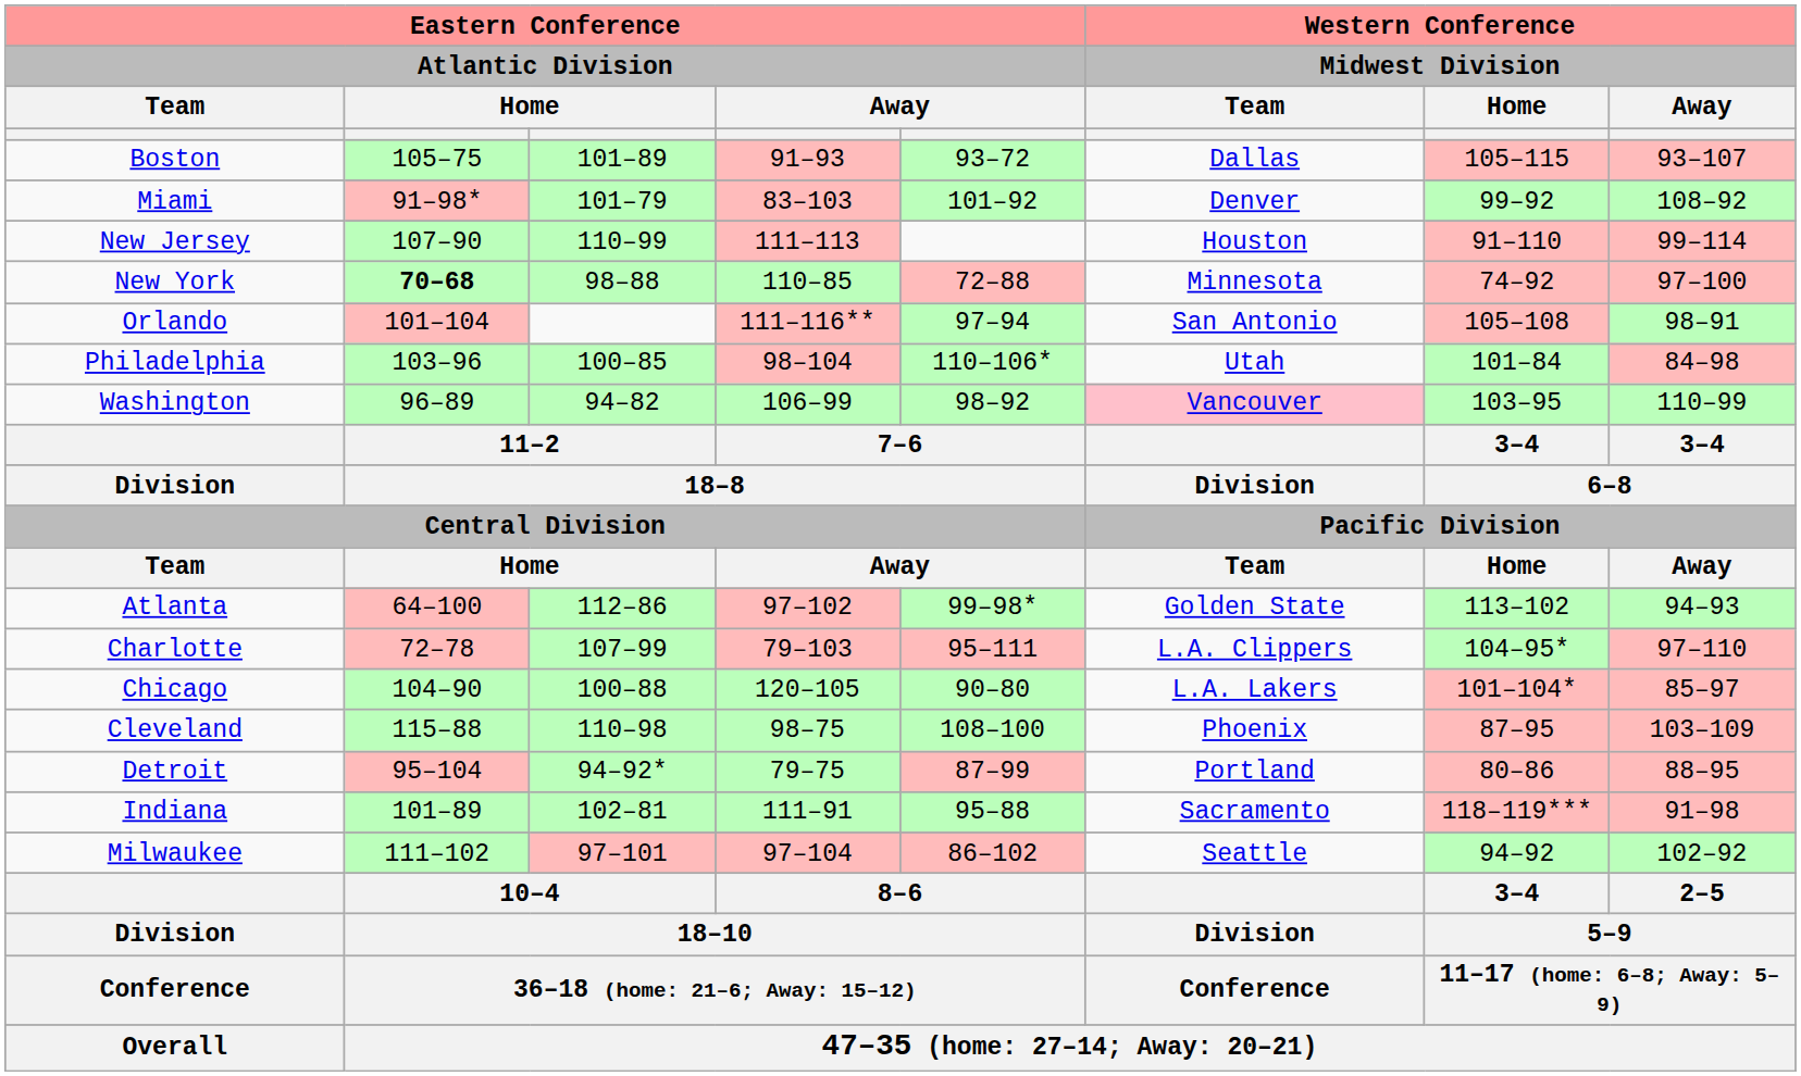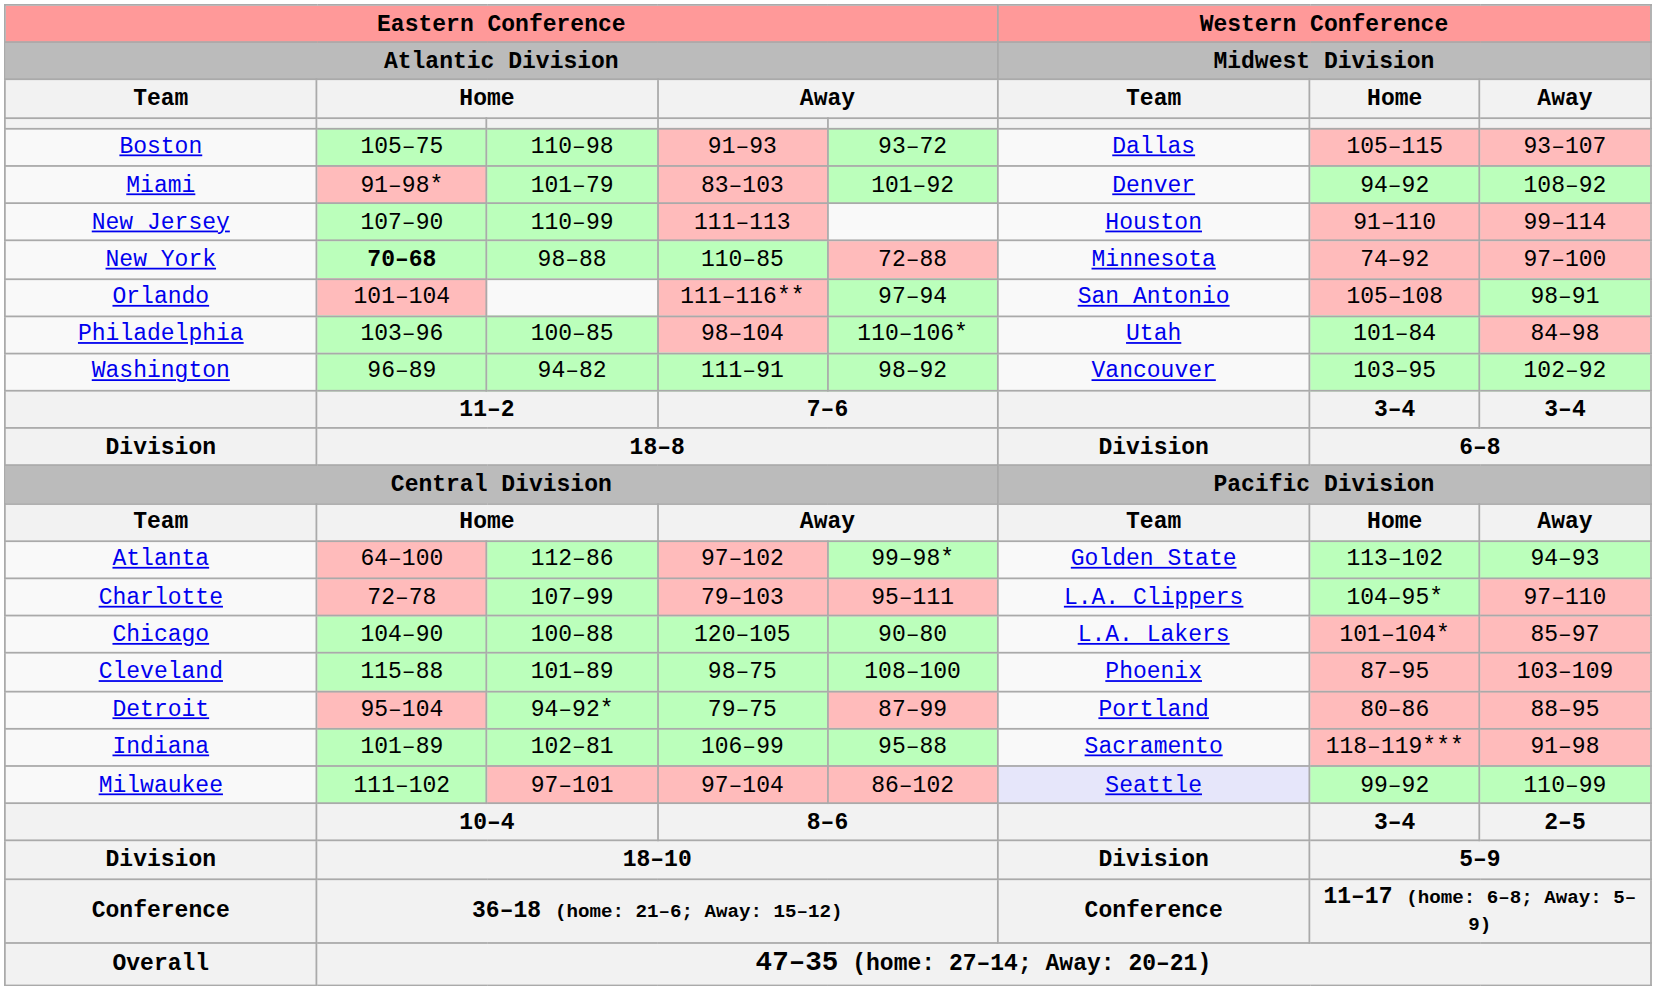Boston | column 3: 101–89 -> 110–98
Miami | Western Conference / Midwest Division / Home: 99–92 -> 94–92
Washington | column 4: 106–99 -> 111–91
Washington | Western Conference / Midwest Division / Team: pink background -> no background
Washington | Western Conference / Midwest Division / Away: 110–99 -> 102–92
Cleveland | column 3: 110–98 -> 101–89
Indiana | column 4: 111–91 -> 106–99
Milwaukee | Western Conference / Midwest Division / Team: no background -> lavender background
Milwaukee | Western Conference / Midwest Division / Home: 94–92 -> 99–92
Milwaukee | Western Conference / Midwest Division / Away: 102–92 -> 110–99
